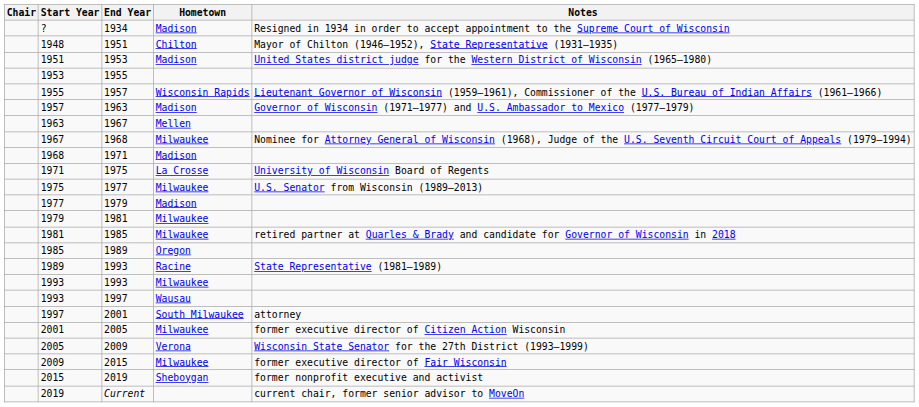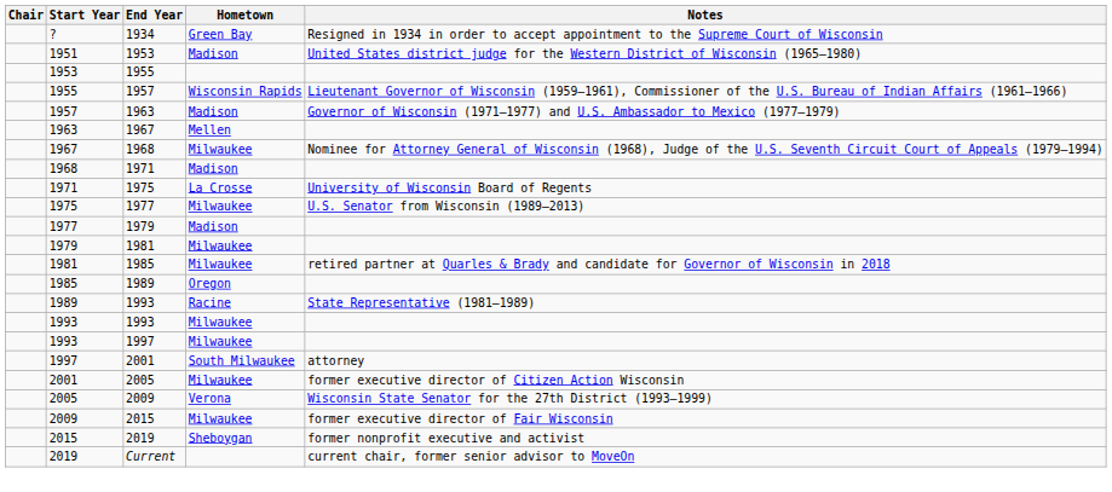? | Hometown: Madison -> Green Bay
- row: 1948 | 1951 | Chilton | Mayor of Chilton (1946–1952), State Representative (1931–1935)
1993 / 1997 | Hometown: Wausau -> Milwaukee
